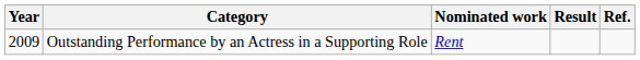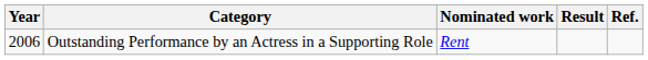Outstanding Performance by an Actress in a Supporting Role | Year: 2009 -> 2006
